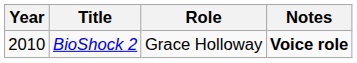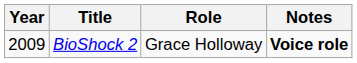BioShock 2 | Year: 2010 -> 2009
